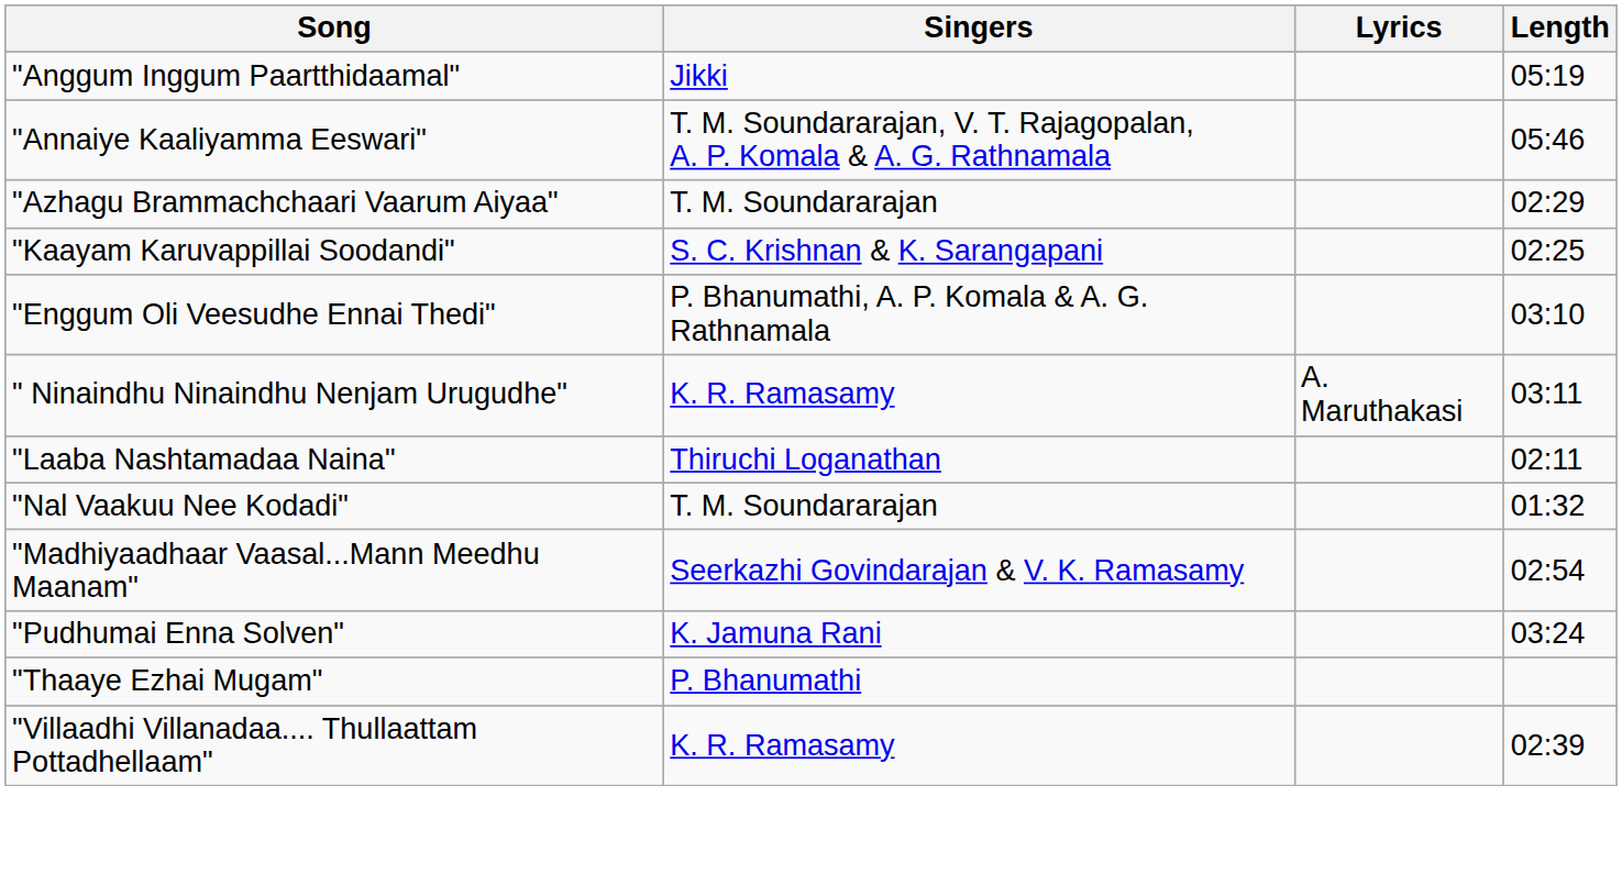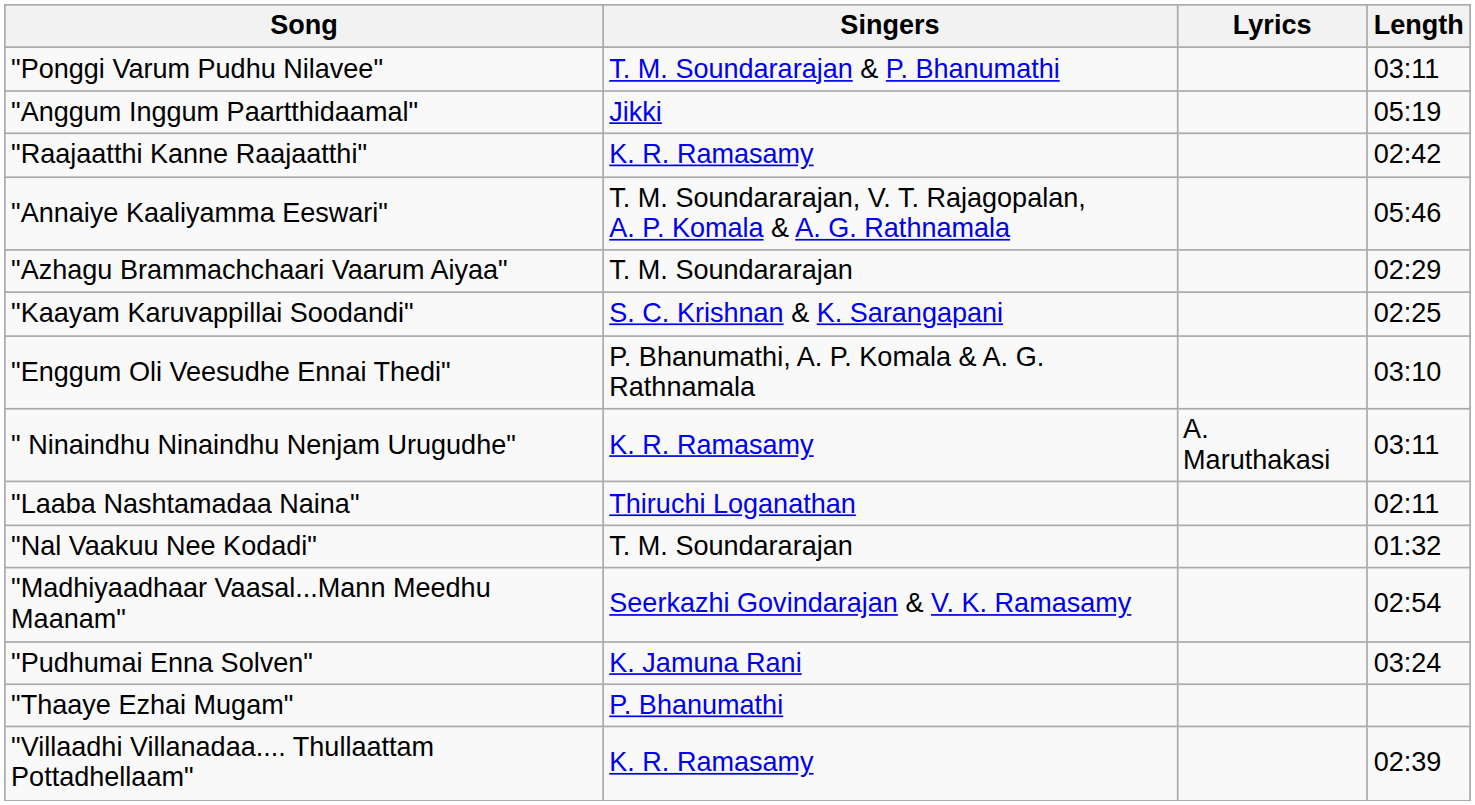+ row: "Ponggi Varum Pudhu Nilavee" | T. M. Soundararajan & P. Bhanumathi | 03:11
+ row: "Raajaatthi Kanne Raajaatthi" | K. R. Ramasamy | 02:42
